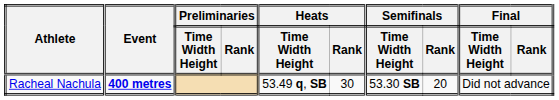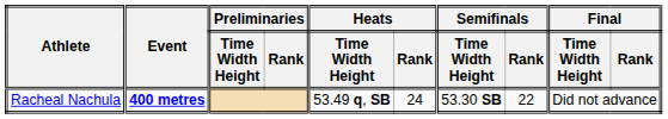Racheal Nachula | Heats / Rank: 30 -> 24
Racheal Nachula | Semifinals / Rank: 20 -> 22
